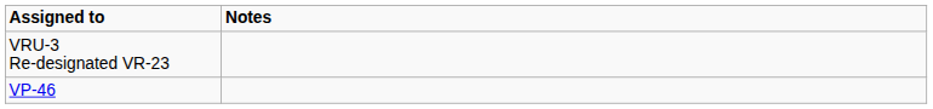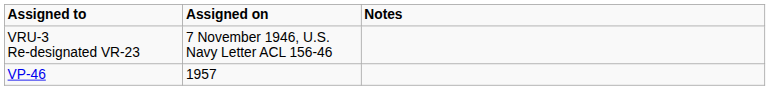+ column: Assigned on | 7 November 1946, U.S. Navy Letter ACL 156-46 | 1957
